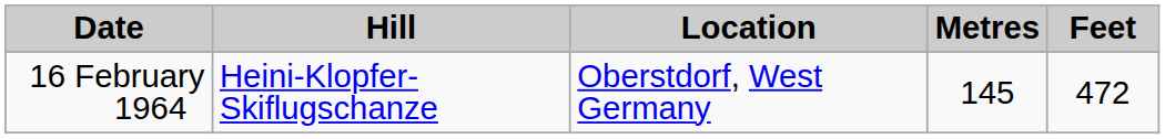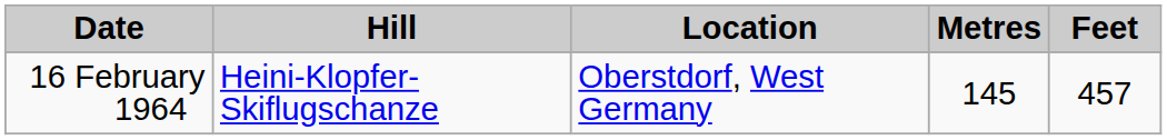16 February 1964 | Feet: 472 -> 457
